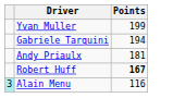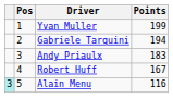+ column: Pos | 1 | 2 | 3 | 4 | 5
Andy Priaulx | Points: 181 -> 183
Robert Huff | Points: bold -> normal
